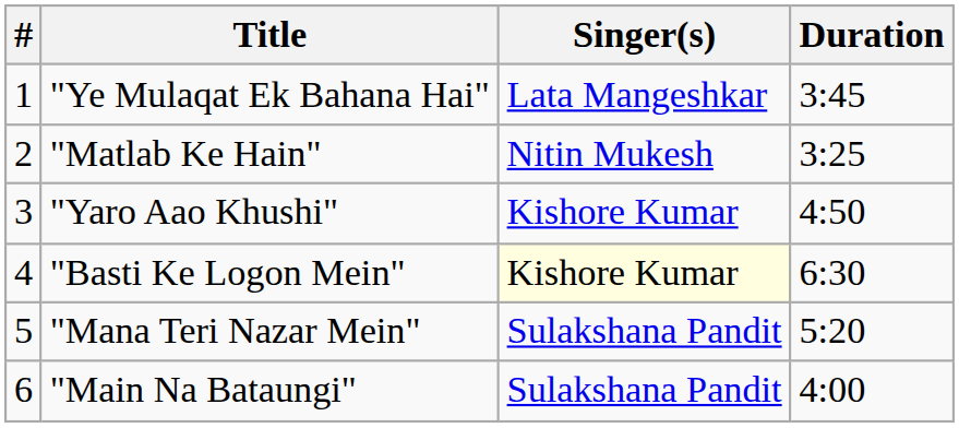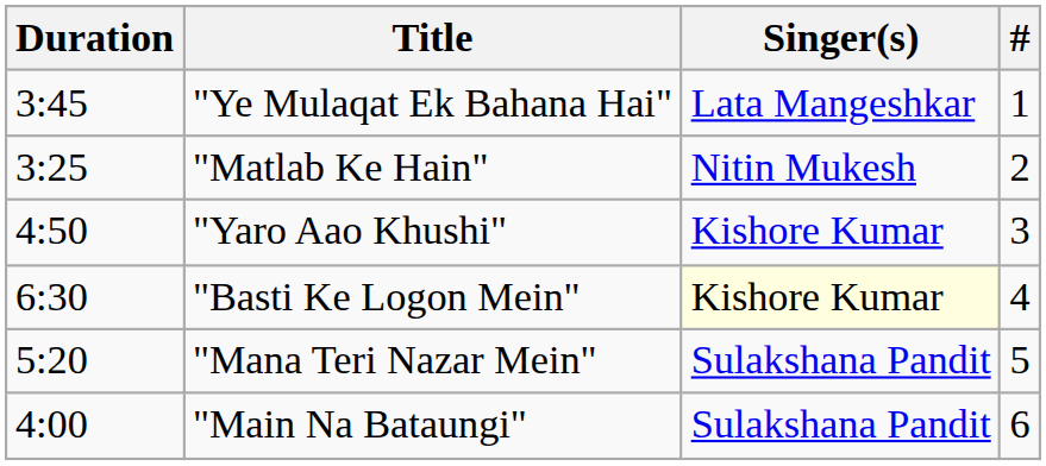columns swapped: # <-> Duration
